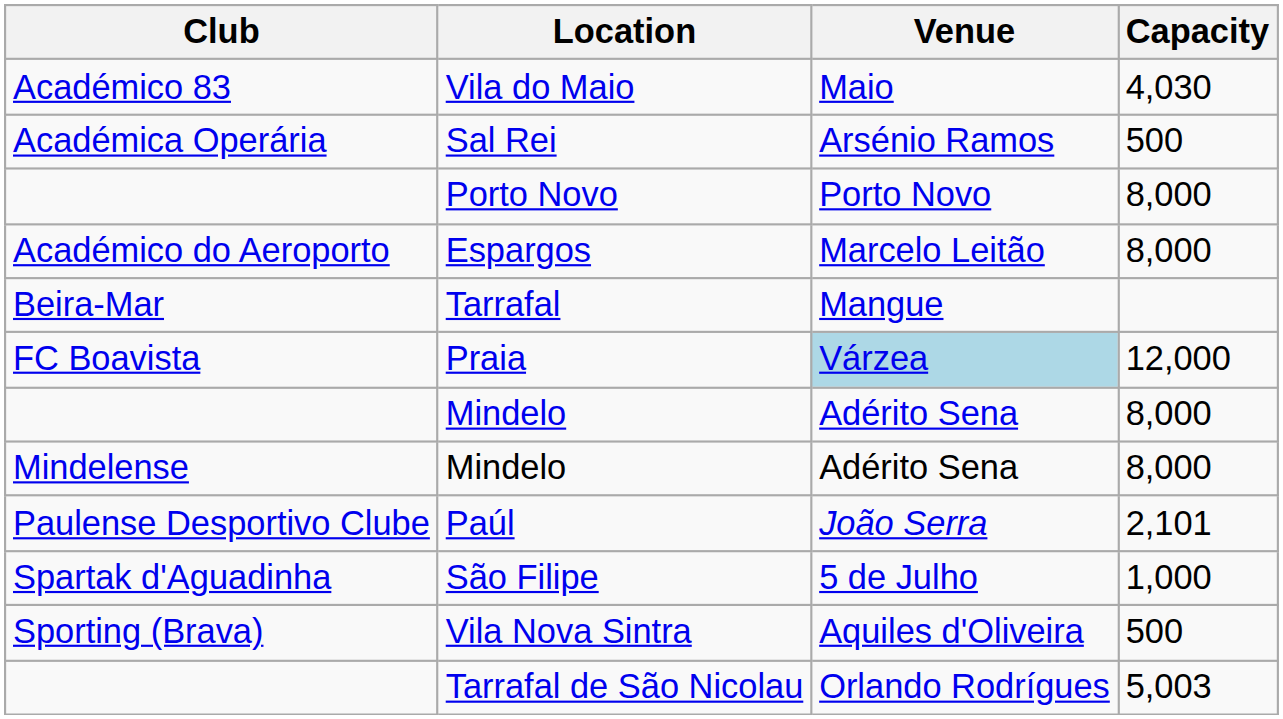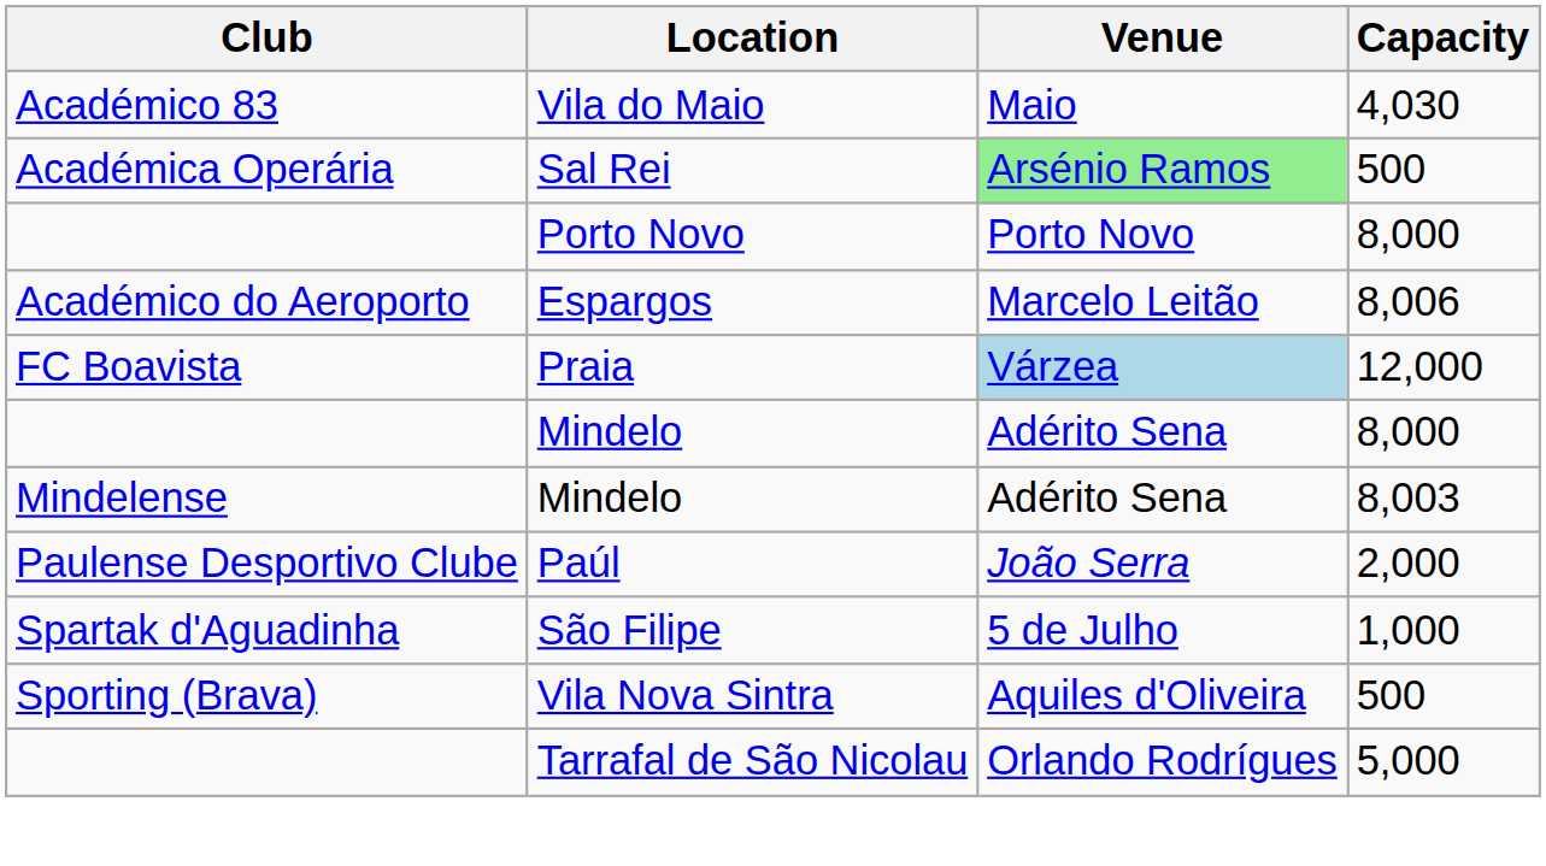Sal Rei | Venue: no background -> lightgreen background
Espargos | Capacity: 8,000 -> 8,006
- row: Beira-Mar | Tarrafal | Mangue
Mindelense / Mindelo | Capacity: 8,000 -> 8,003
Paúl | Capacity: 2,101 -> 2,000
Tarrafal de São Nicolau | Capacity: 5,003 -> 5,000
